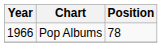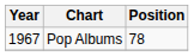Pop Albums | Year: 1966 -> 1967
